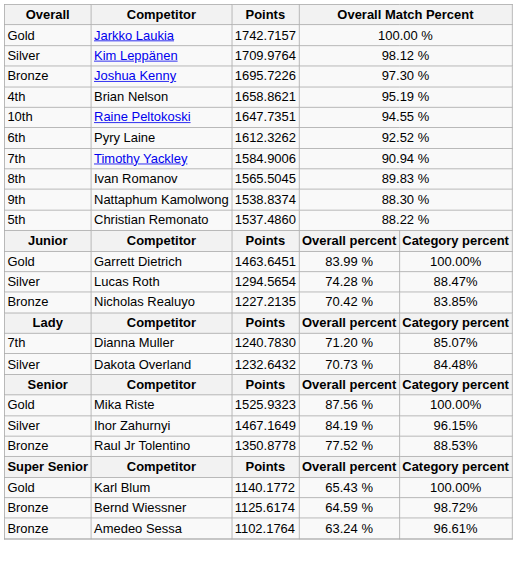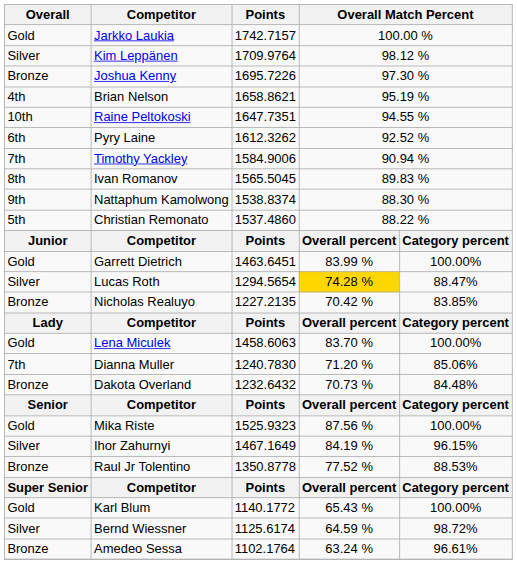Lucas Roth | column 4: no background -> gold background
+ row: Gold | Lena Miculek | 1458.6063 | 83.70 % | 100.00%
Dianna Muller | column 5: 85.07% -> 85.06%
Dakota Overland | Overall: Silver -> Bronze
Bernd Wiessner | Overall: Bronze -> Silver
